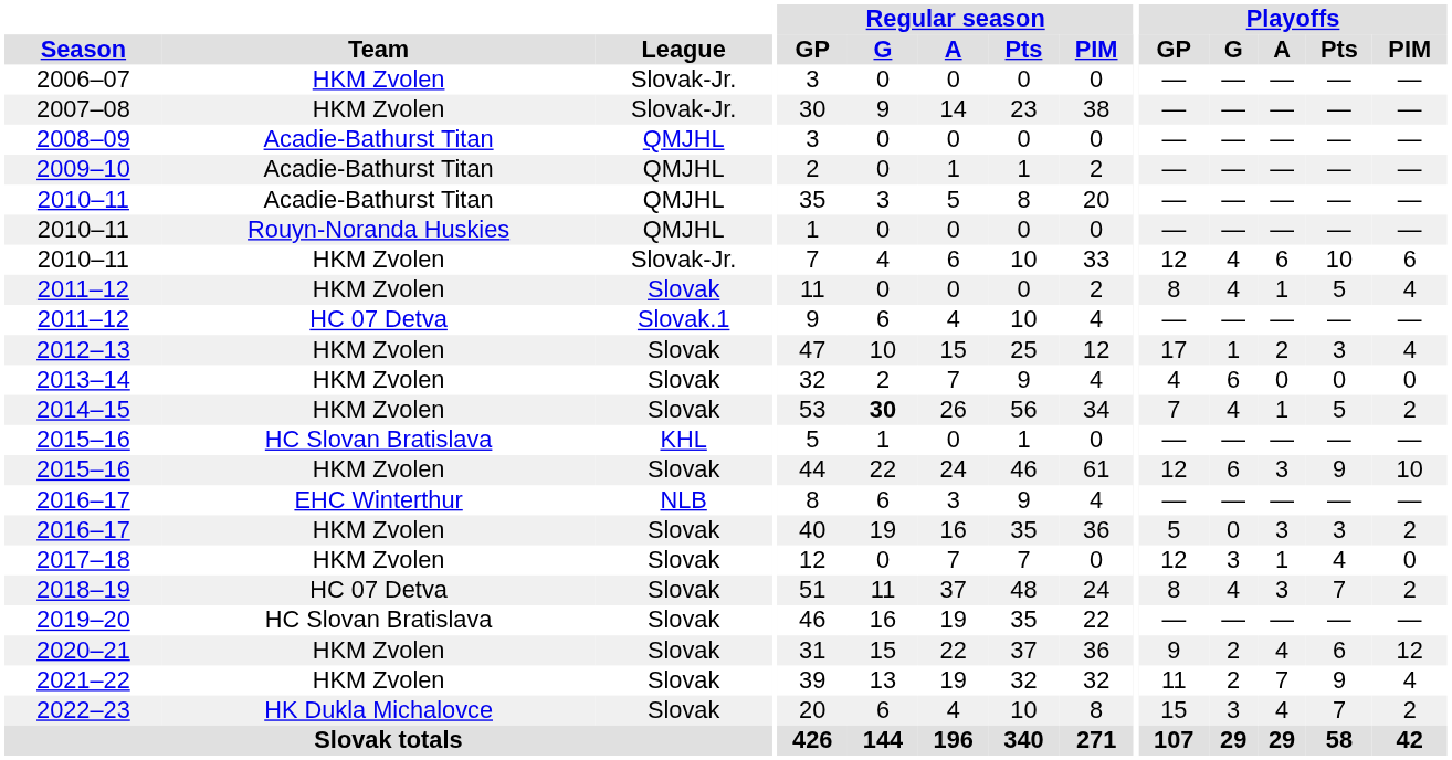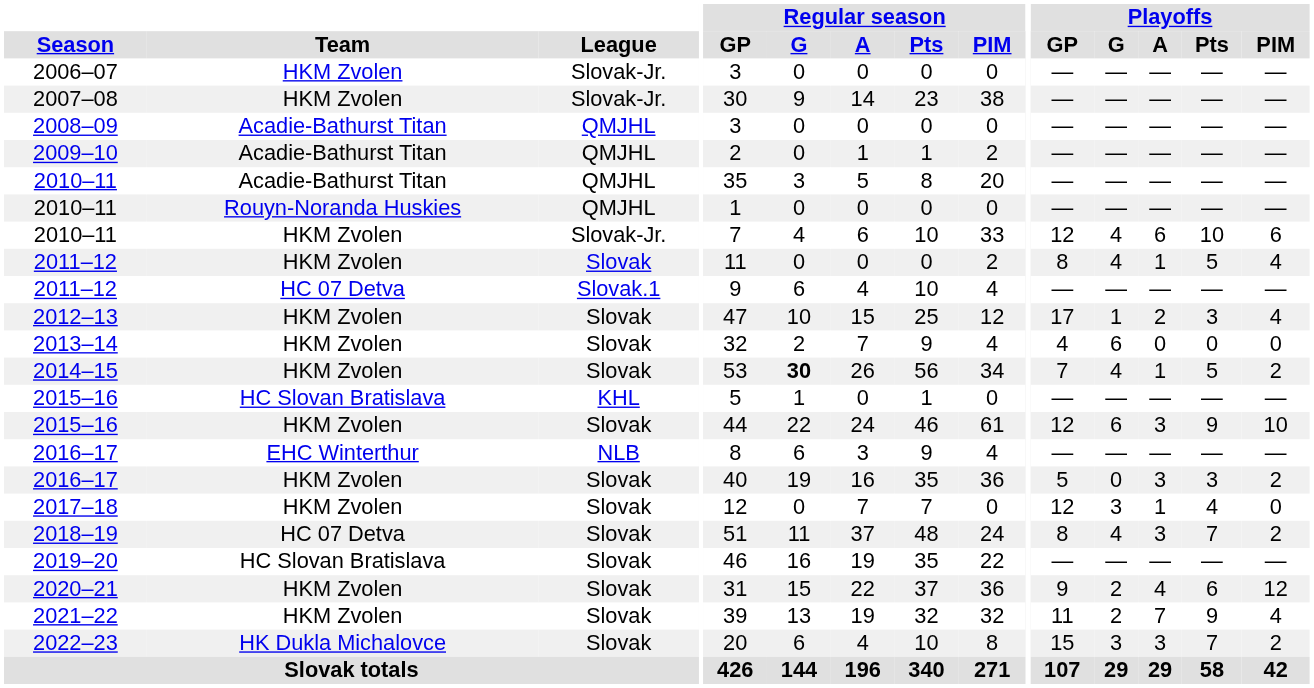2022–23 | Playoffs / A: 4 -> 3
